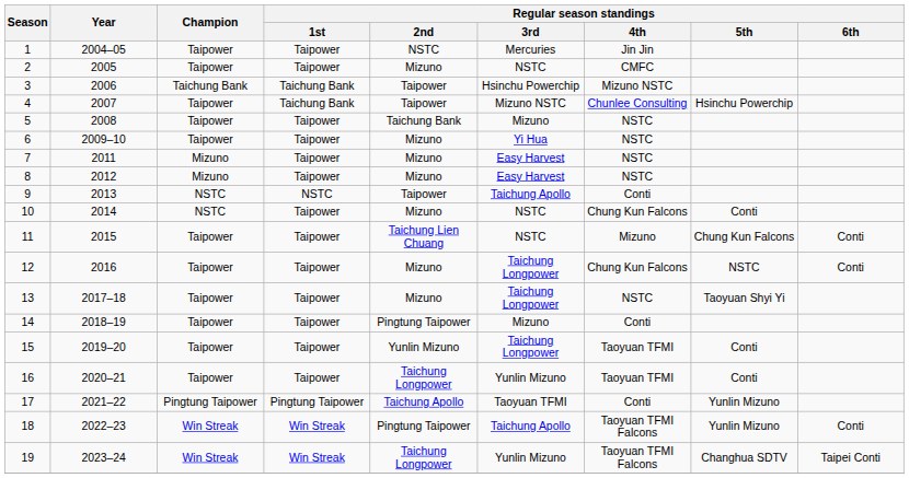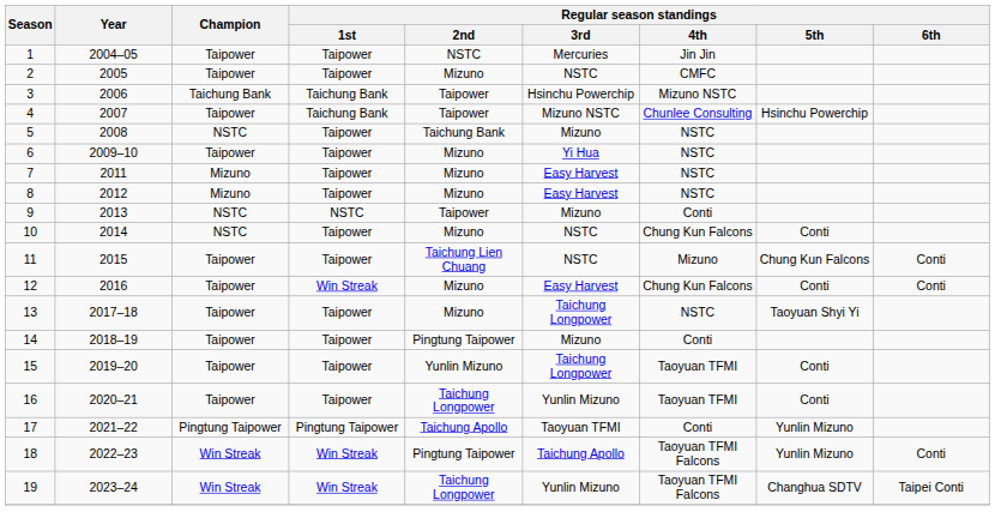5 | Champion: Taipower -> NSTC
9 | Regular season standings / 3rd: Taichung Apollo -> Mizuno
12 | Regular season standings / 1st: Taipower -> Win Streak
12 | Regular season standings / 3rd: Taichung Longpower -> Easy Harvest
12 | Regular season standings / 5th: NSTC -> Conti
